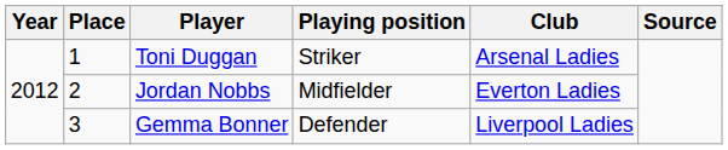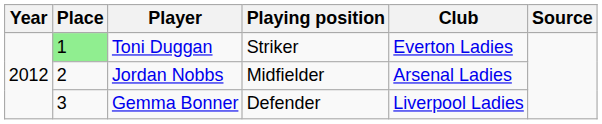Toni Duggan | Place: no background -> lightgreen background
Toni Duggan | Club: Arsenal Ladies -> Everton Ladies
Jordan Nobbs | Club: Everton Ladies -> Arsenal Ladies
